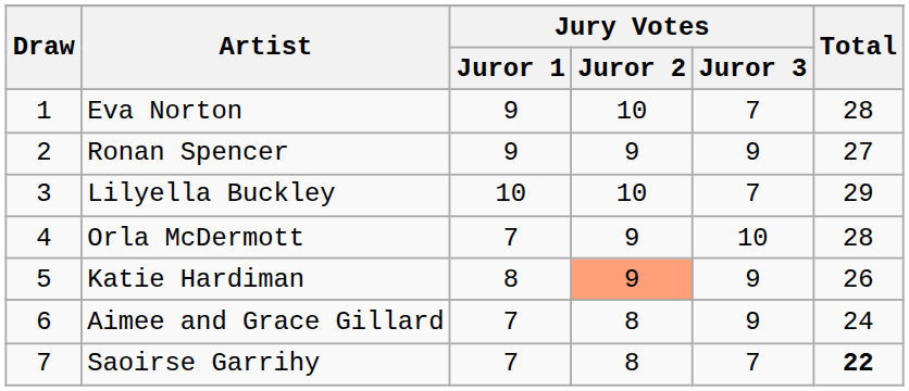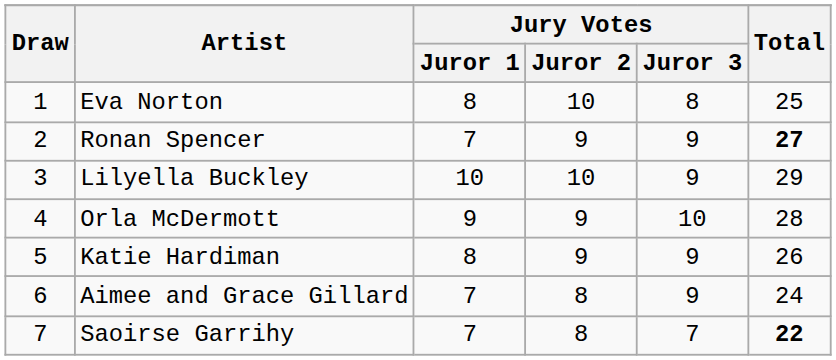Eva Norton | Jury Votes / Juror 1: 9 -> 8
Eva Norton | Jury Votes / Juror 3: 7 -> 8
Eva Norton | Total: 28 -> 25
Ronan Spencer | Jury Votes / Juror 1: 9 -> 7
Ronan Spencer | Total: normal -> bold
Lilyella Buckley | Jury Votes / Juror 3: 7 -> 9
Orla McDermott | Jury Votes / Juror 1: 7 -> 9
Katie Hardiman | Jury Votes / Juror 2: lightsalmon background -> no background
